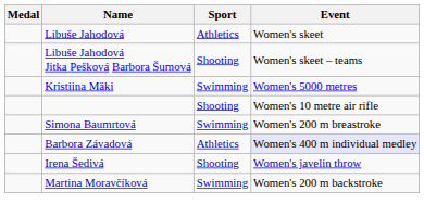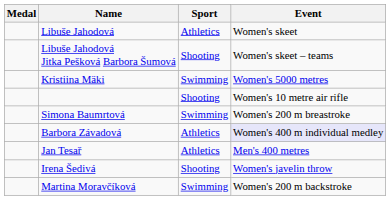+ row: Jan Tesař | Athletics | Men's 400 metres
